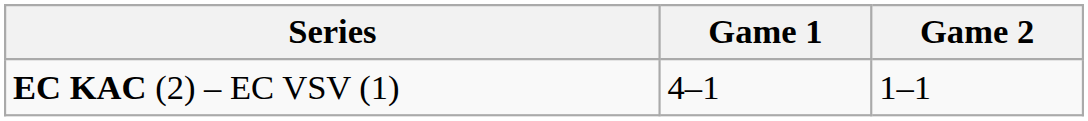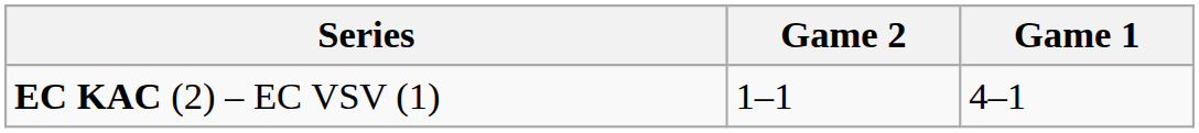columns swapped: Game 1 <-> Game 2
